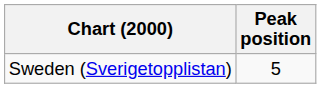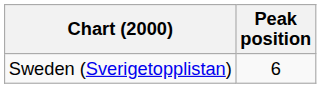Sweden (Sverigetopplistan) | Peak position: 5 -> 6
